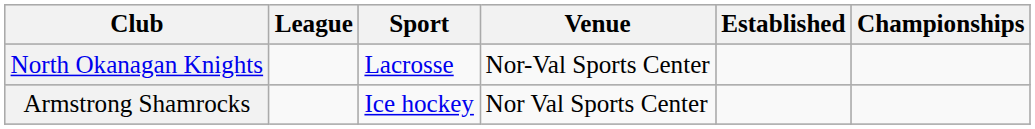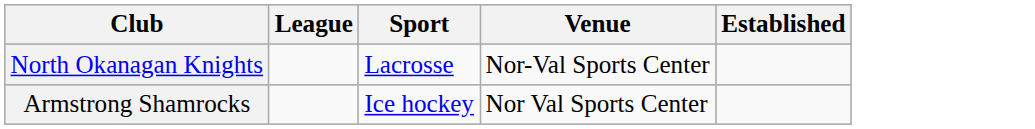- column: Championships
